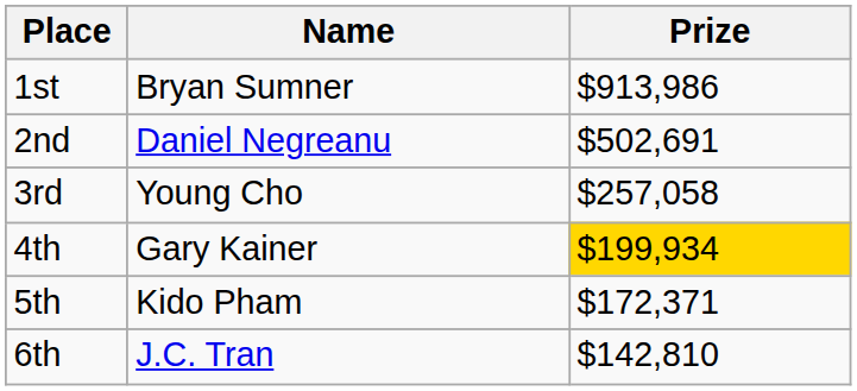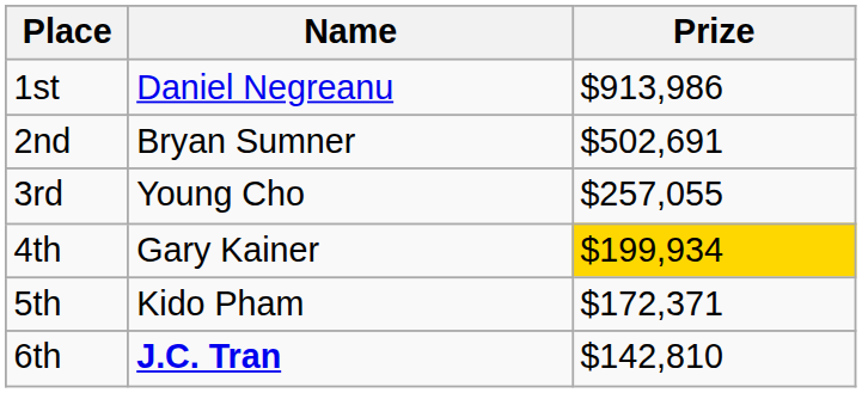1st | Name: Bryan Sumner -> Daniel Negreanu
2nd | Name: Daniel Negreanu -> Bryan Sumner
3rd | Prize: $257,058 -> $257,055
6th | Name: normal -> bold
